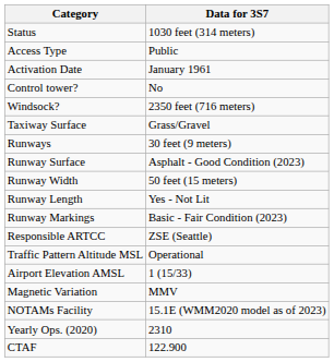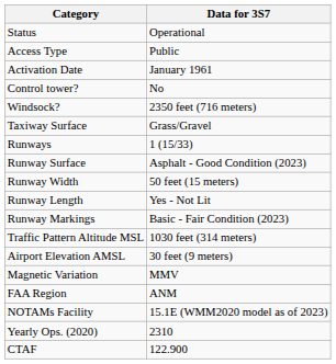Status | Data for 3S7: 1030 feet (314 meters) -> Operational
Runways | Data for 3S7: 30 feet (9 meters) -> 1 (15/33)
- row: Responsible ARTCC | ZSE (Seattle)
Traffic Pattern Altitude MSL | Data for 3S7: Operational -> 1030 feet (314 meters)
Airport Elevation AMSL | Data for 3S7: 1 (15/33) -> 30 feet (9 meters)
+ row: FAA Region | ANM
